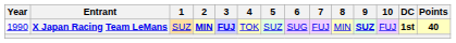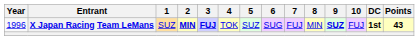X Japan Racing Team LeMans | Year: 1990 -> 1996
X Japan Racing Team LeMans | Points: 40 -> 43
